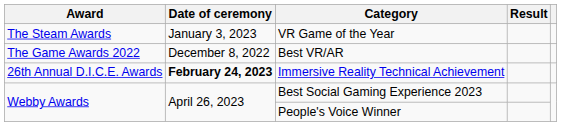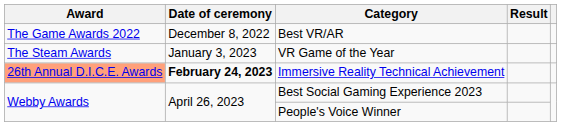rows swapped: Best VR/AR <-> VR Game of the Year
Immersive Reality Technical Achievement | Award: no background -> lightsalmon background
